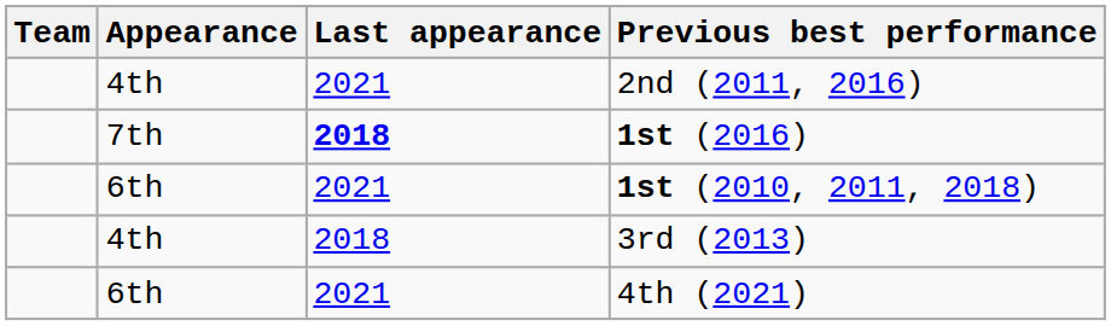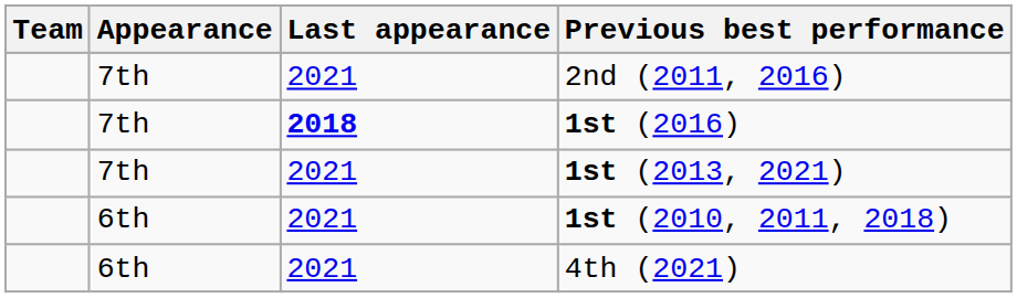2nd (2011, 2016) | Appearance: 4th -> 7th
+ row: 7th | 2021 | 1st (2013, 2021)
- row: 4th | 2018 | 3rd (2013)
